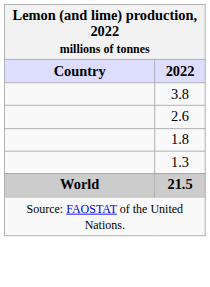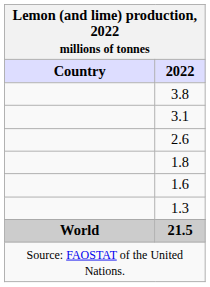+ row: 3.1
+ row: 1.6
